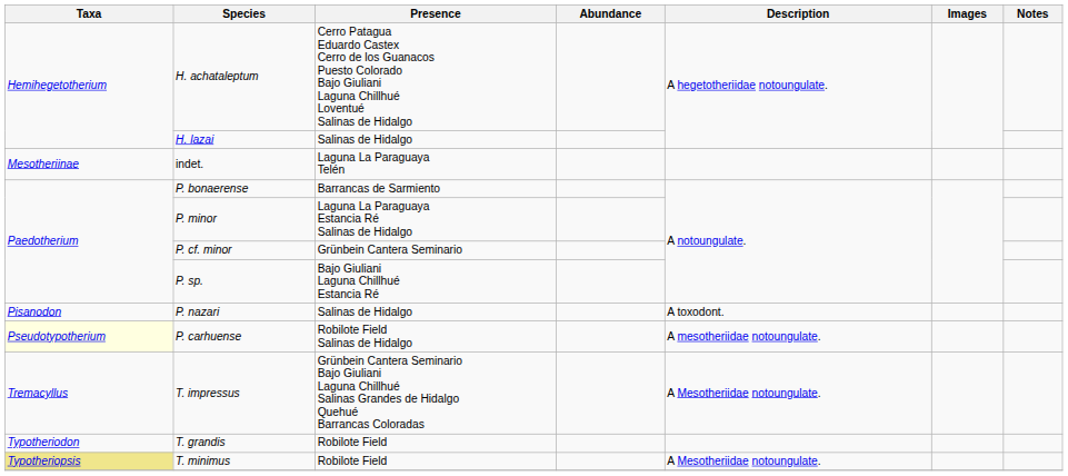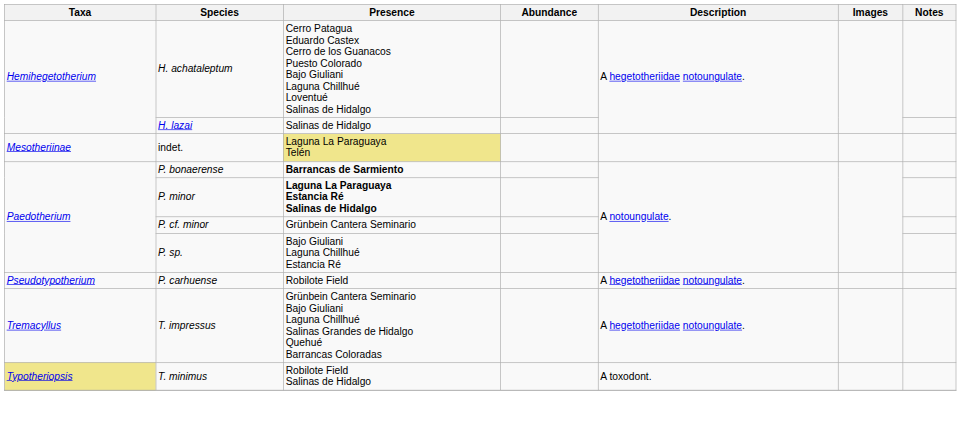indet. | Presence: no background -> khaki background
P. bonaerense | Presence: normal -> bold
P. minor | Presence: normal -> bold
- row: Pisanodon | P. nazari | Salinas de Hidalgo | A toxodont.
P. carhuense | Taxa: lightyellow background -> no background
P. carhuense | Presence: Robilote Field Salinas de Hidalgo -> Robilote Field
P. carhuense | Description: A mesotheriidae notoungulate. -> A hegetotheriidae notoungulate.
T. impressus | Description: A Mesotheriidae notoungulate. -> A hegetotheriidae notoungulate.
- row: Typotheriodon | T. grandis | Robilote Field
T. minimus | Presence: Robilote Field -> Robilote Field Salinas de Hidalgo
T. minimus | Description: A Mesotheriidae notoungulate. -> A toxodont.
